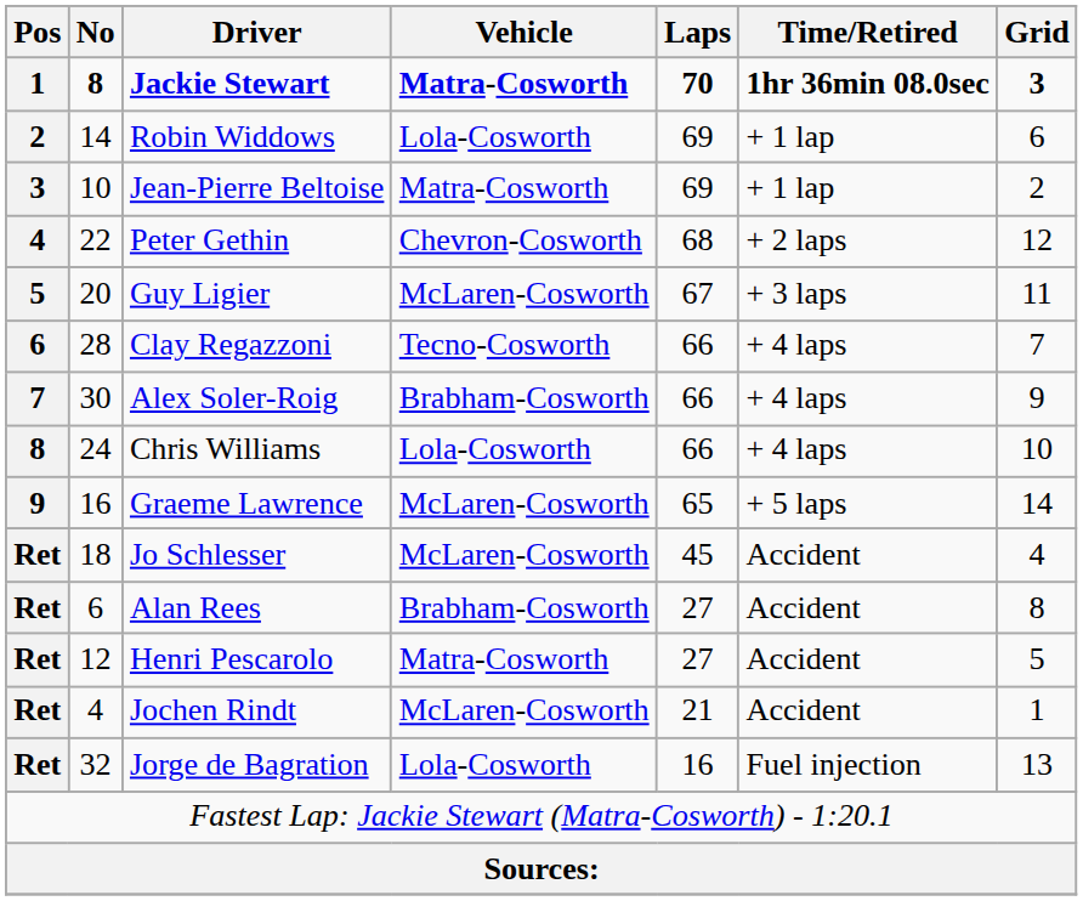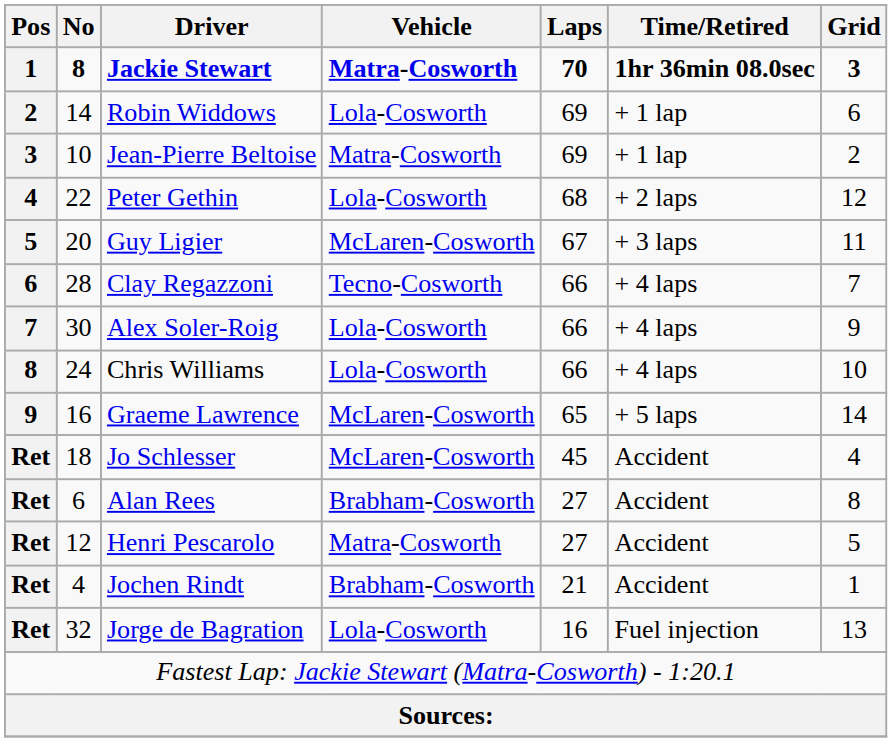Peter Gethin | Vehicle: Chevron-Cosworth -> Lola-Cosworth
Alex Soler-Roig | Vehicle: Brabham-Cosworth -> Lola-Cosworth
Jochen Rindt | Vehicle: McLaren-Cosworth -> Brabham-Cosworth
